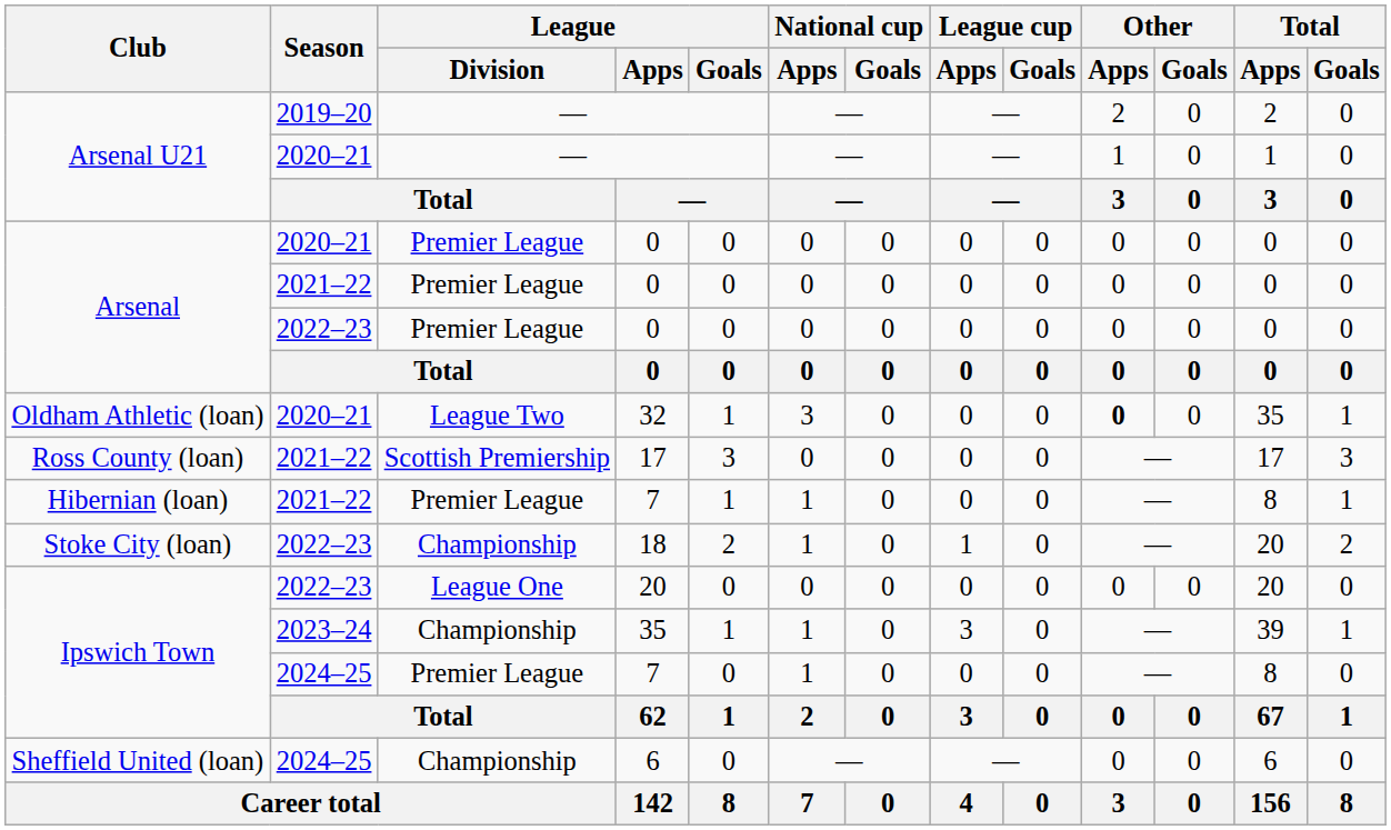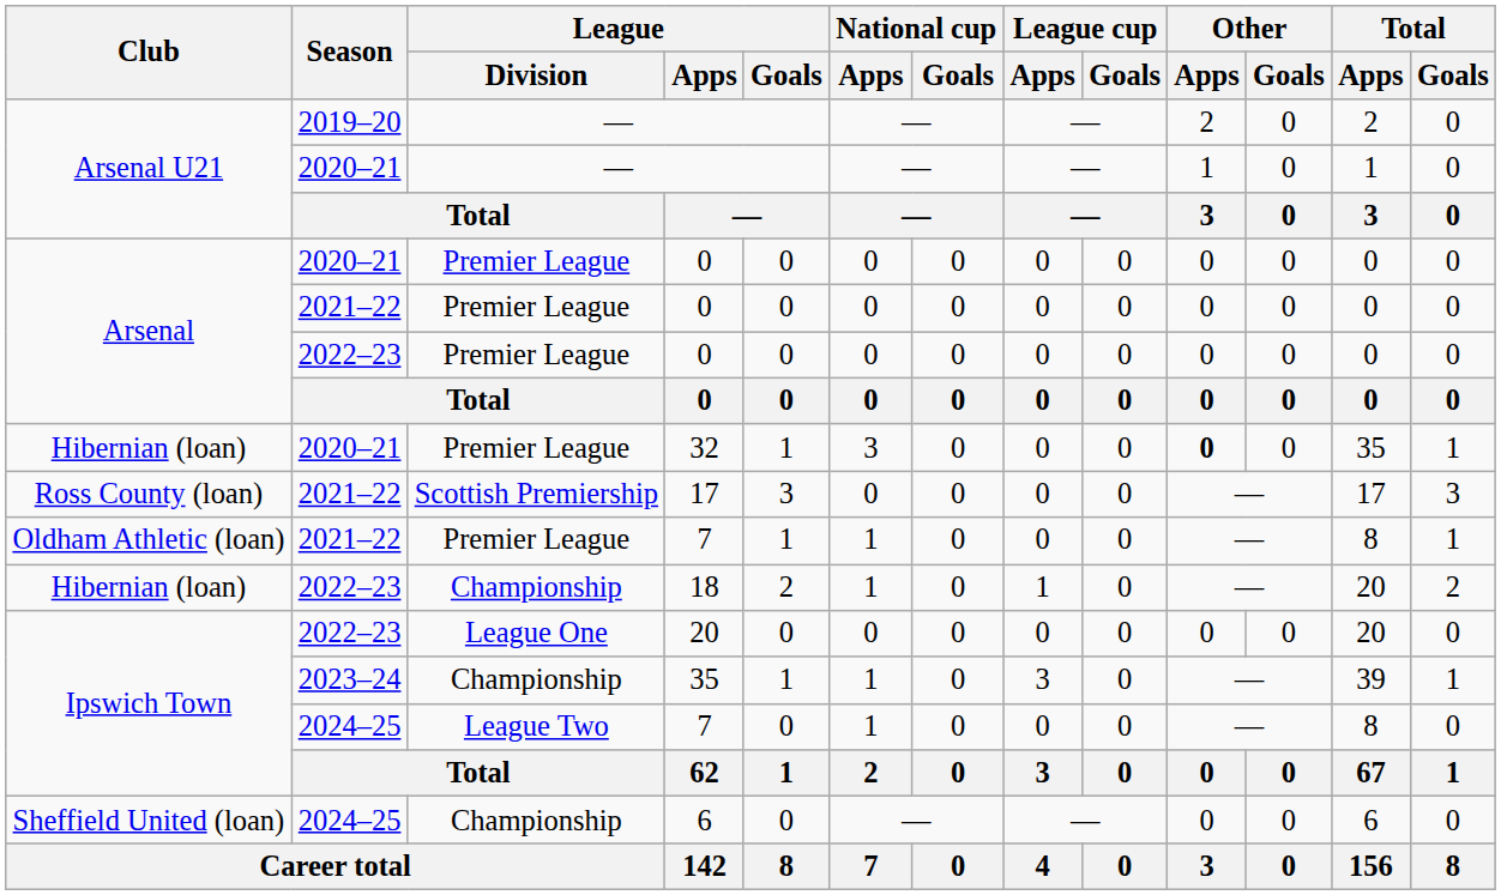32 | Club: Oldham Athletic (loan) -> Hibernian (loan)
32 | League / Division: League Two -> Premier League
2021–22 / 7 | Club: Hibernian (loan) -> Oldham Athletic (loan)
18 | Club: Stoke City (loan) -> Hibernian (loan)
2024–25 / 7 | League / Division: Premier League -> League Two
